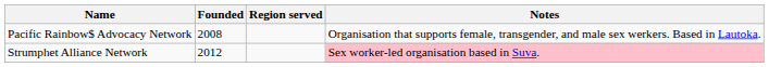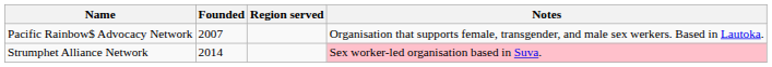Pacific Rainbow$ Advocacy Network | Founded: 2008 -> 2007
Strumphet Alliance Network | Founded: 2012 -> 2014
